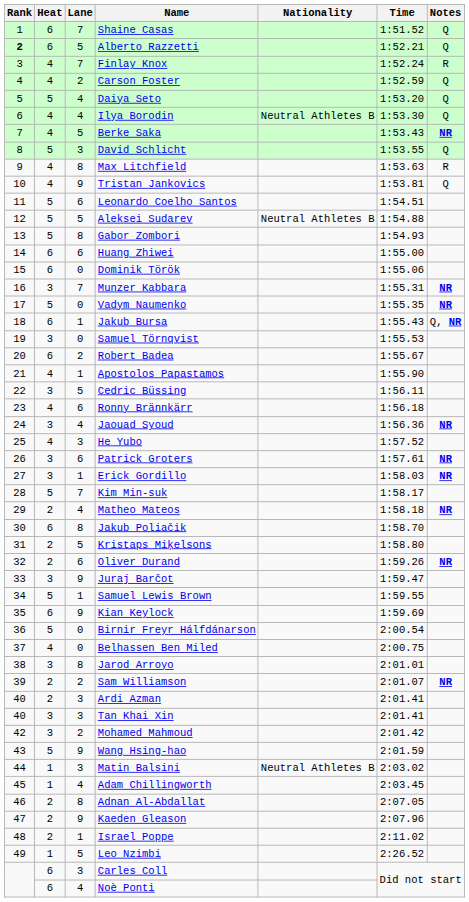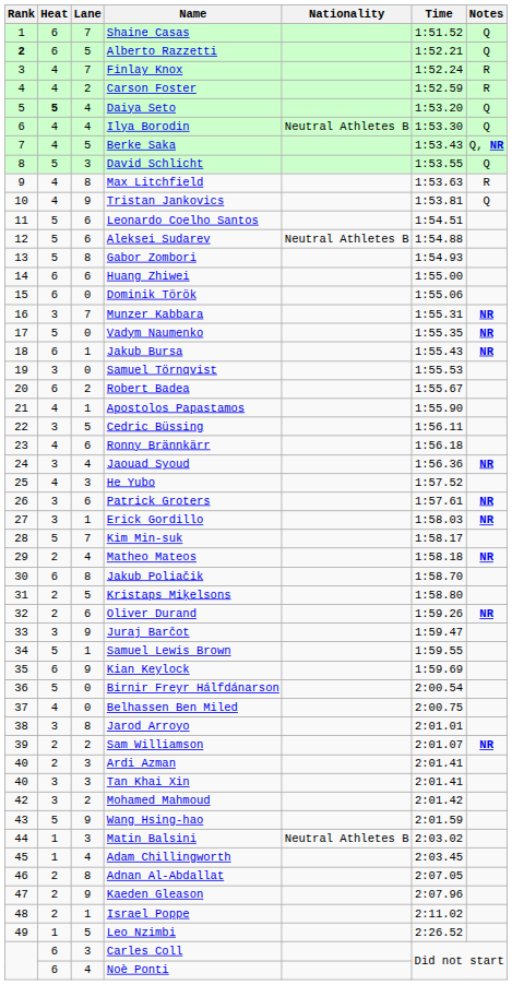Carson Foster | Notes: Q -> R
Daiya Seto | Heat: normal -> bold
Berke Saka | Notes: NR -> Q, NR
Aleksei Sudarev | Lane: 5 -> 6
Jakub Bursa | Notes: Q, NR -> NR
